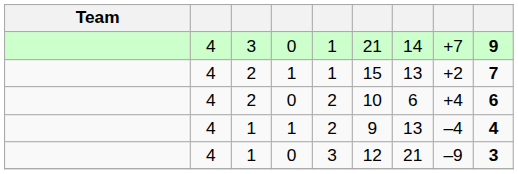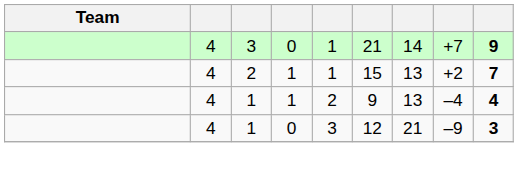- row: 4 | 2 | 0 | 2 | 10 | 6 | +4 | 6
